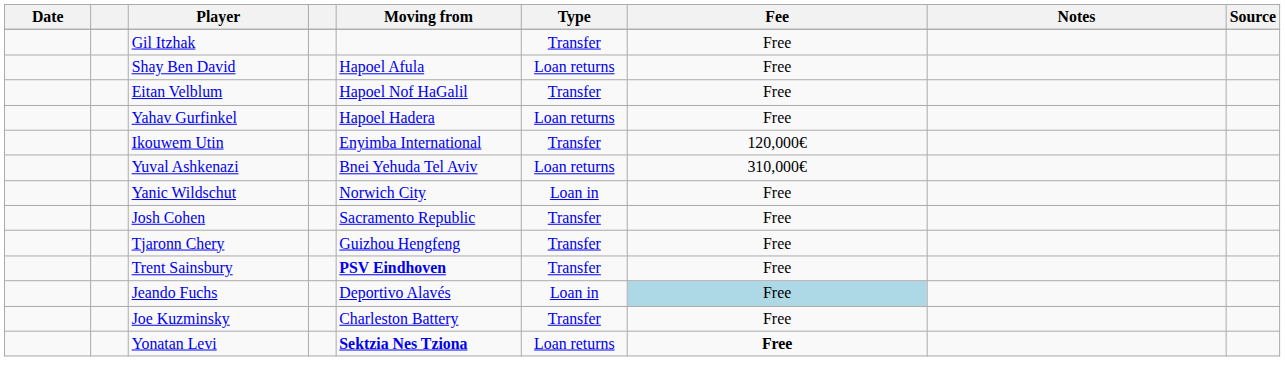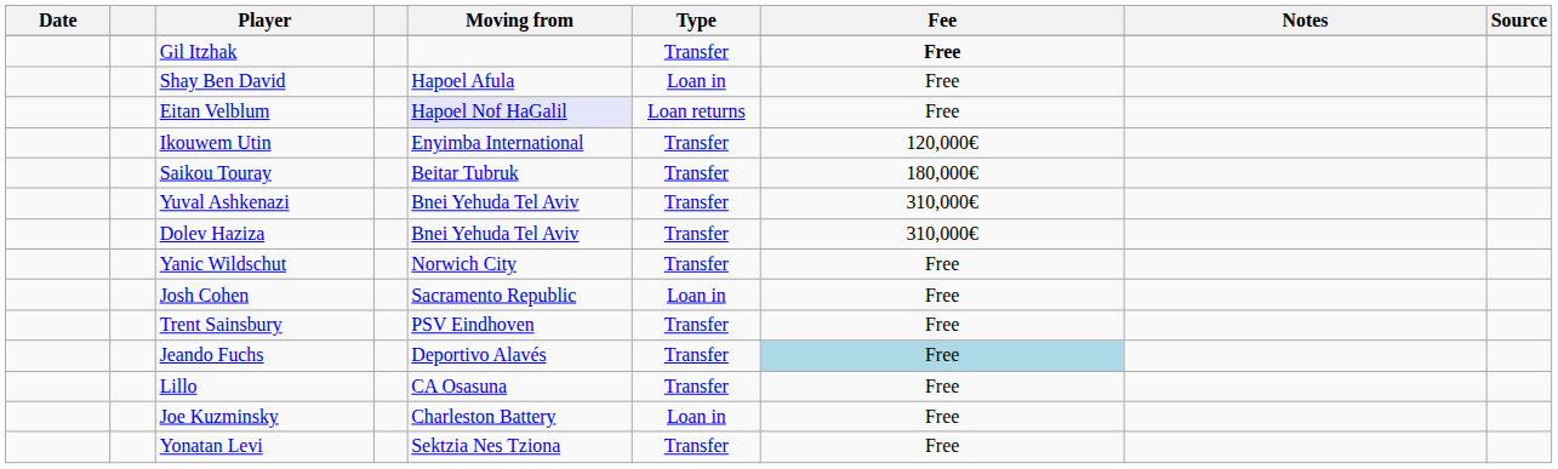Gil Itzhak | Fee: normal -> bold
Shay Ben David | Type: Loan returns -> Loan in
Eitan Velblum | Moving from: no background -> lavender background
Eitan Velblum | Type: Transfer -> Loan returns
- row: Yahav Gurfinkel | Hapoel Hadera | Loan returns | Free
+ row: Saikou Touray | Beitar Tubruk | Transfer | 180,000€
Yuval Ashkenazi | Type: Loan returns -> Transfer
+ row: Dolev Haziza | Bnei Yehuda Tel Aviv | Transfer | 310,000€
Yanic Wildschut | Type: Loan in -> Transfer
Josh Cohen | Type: Transfer -> Loan in
- row: Tjaronn Chery | Guizhou Hengfeng | Transfer | Free
Trent Sainsbury | Moving from: bold -> normal
Jeando Fuchs | Type: Loan in -> Transfer
+ row: Lillo | CA Osasuna | Transfer | Free
Joe Kuzminsky | Type: Transfer -> Loan in
Yonatan Levi | Moving from: bold -> normal
Yonatan Levi | Type: Loan returns -> Transfer
Yonatan Levi | Fee: bold -> normal
